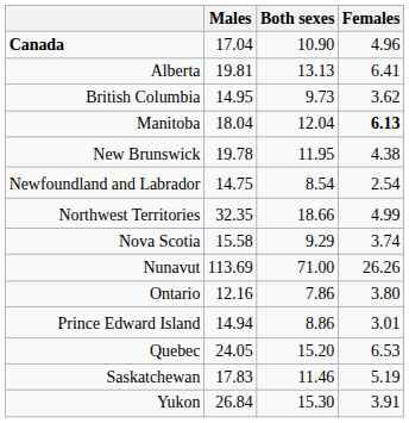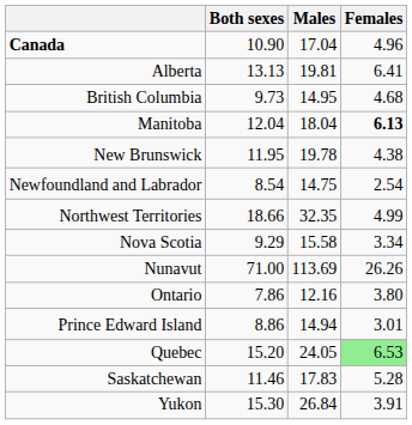columns swapped: Both sexes <-> Males
British Columbia | Females: 3.62 -> 4.68
Nova Scotia | Females: 3.74 -> 3.34
Quebec | Females: no background -> lightgreen background
Saskatchewan | Females: 5.19 -> 5.28
